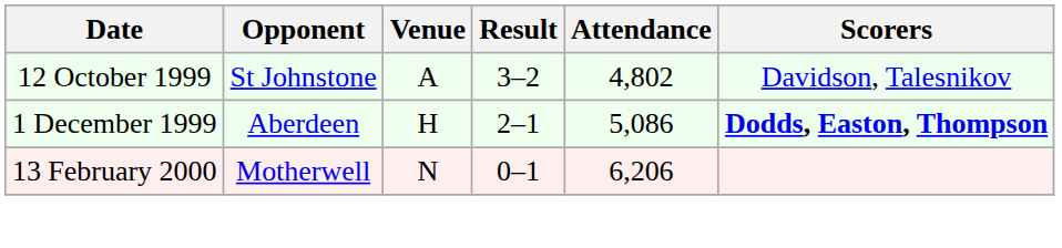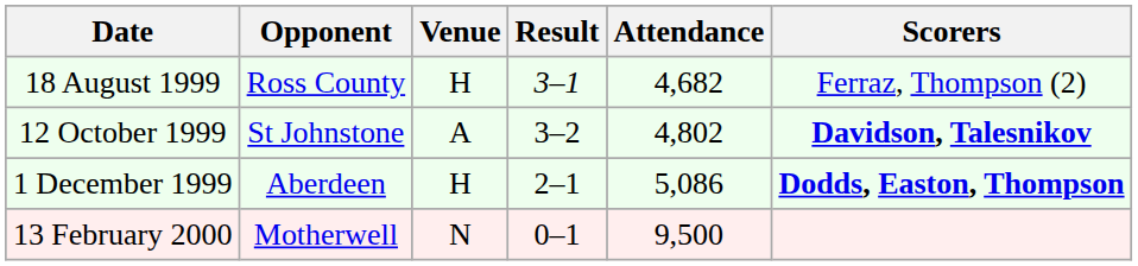+ row: 18 August 1999 | Ross County | H | 3–1 | 4,682 | Ferraz, Thompson (2)
12 October 1999 | Scorers: normal -> bold
13 February 2000 | Attendance: 6,206 -> 9,500
